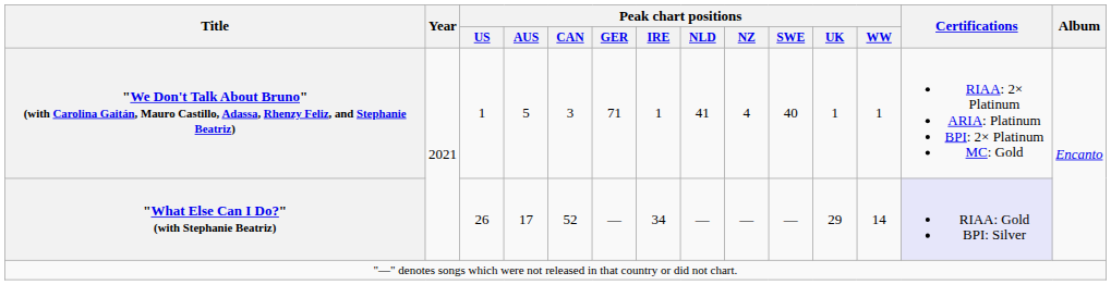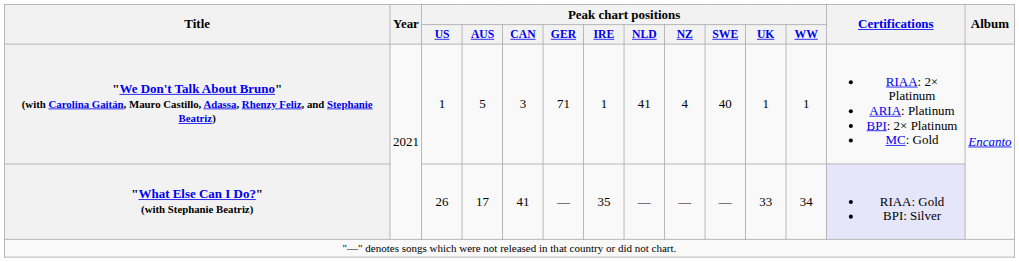"What Else Can I Do?" (with Stephanie Beatriz) | Peak chart positions / CAN: 52 -> 41
"What Else Can I Do?" (with Stephanie Beatriz) | Peak chart positions / IRE: 34 -> 35
"What Else Can I Do?" (with Stephanie Beatriz) | Peak chart positions / UK: 29 -> 33
"What Else Can I Do?" (with Stephanie Beatriz) | Peak chart positions / WW: 14 -> 34
